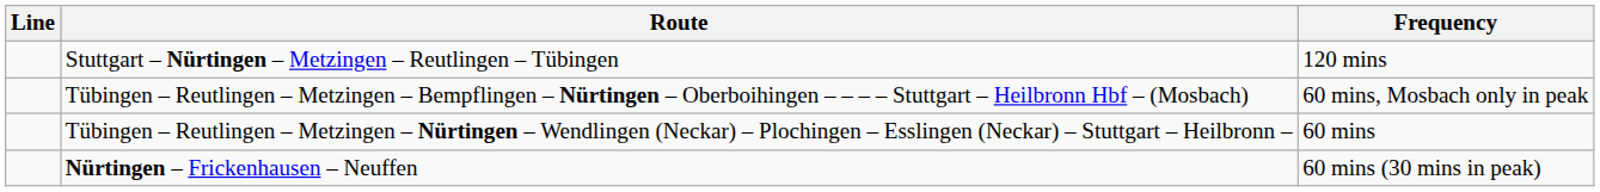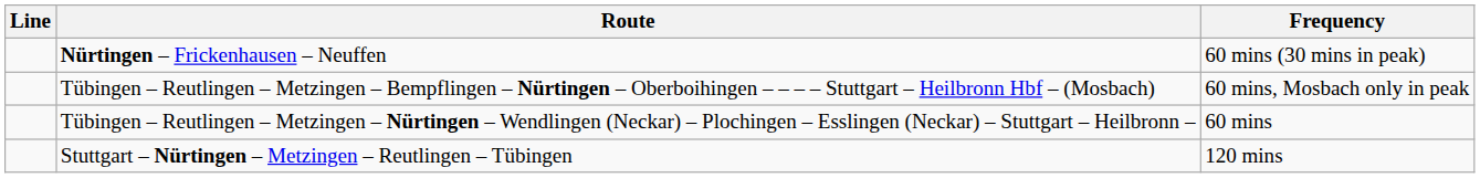rows swapped: Stuttgart – Nürtingen – Metzingen – Reutlingen – Tübingen <-> Nürtingen – Frickenhausen – Neuffen
